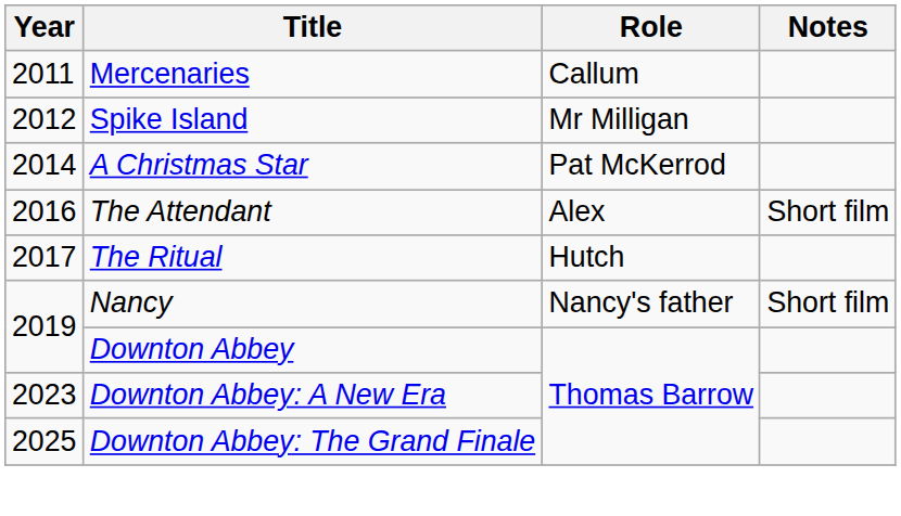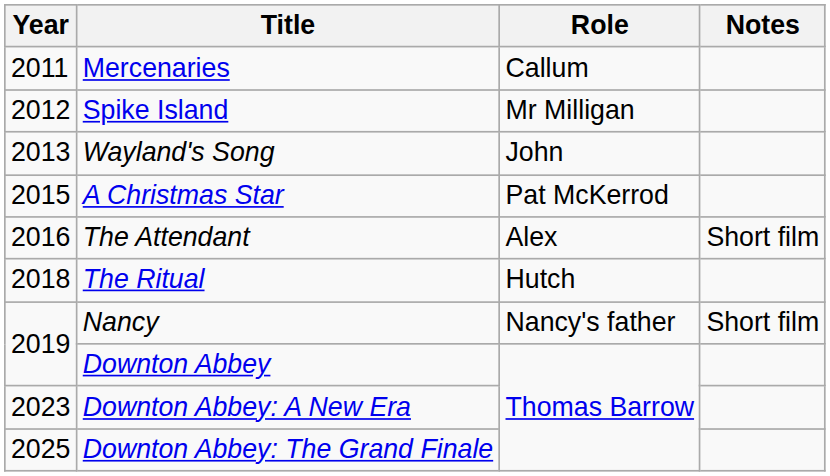+ row: 2013 | Wayland's Song | John
A Christmas Star | Year: 2014 -> 2015
The Ritual | Year: 2017 -> 2018
